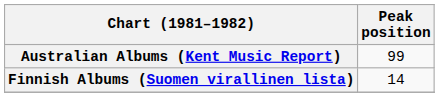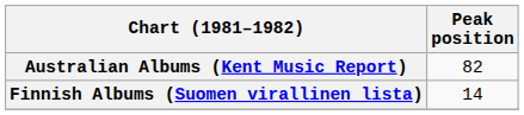Australian Albums (Kent Music Report) | Peak position: 99 -> 82
